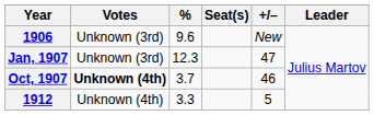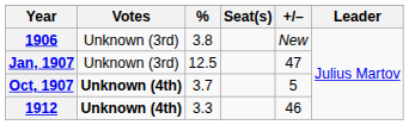1906 | %: 9.6 -> 3.8
Jan, 1907 | %: 12.3 -> 12.5
Oct, 1907 | +/–: 46 -> 5
1912 | Votes: normal -> bold
1912 | +/–: 5 -> 46
